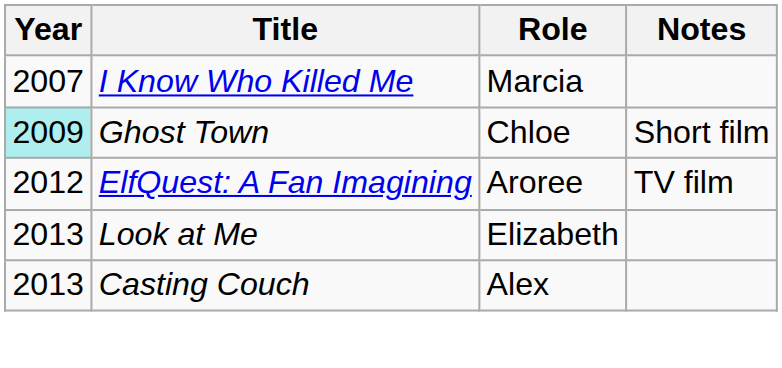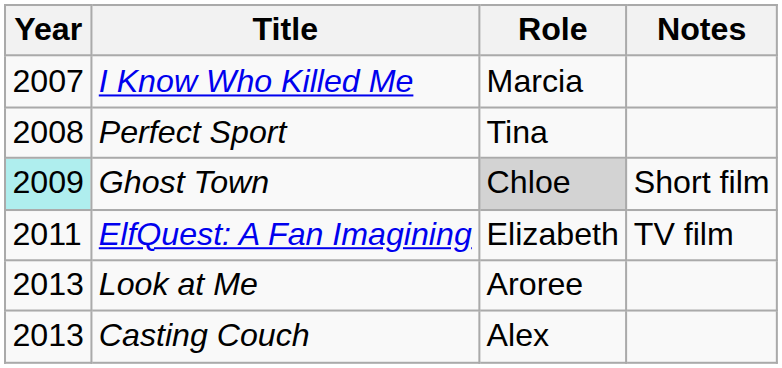+ row: 2008 | Perfect Sport | Tina
Ghost Town | Role: no background -> lightgrey background
ElfQuest: A Fan Imagining | Year: 2012 -> 2011
ElfQuest: A Fan Imagining | Role: Aroree -> Elizabeth
Look at Me | Role: Elizabeth -> Aroree
